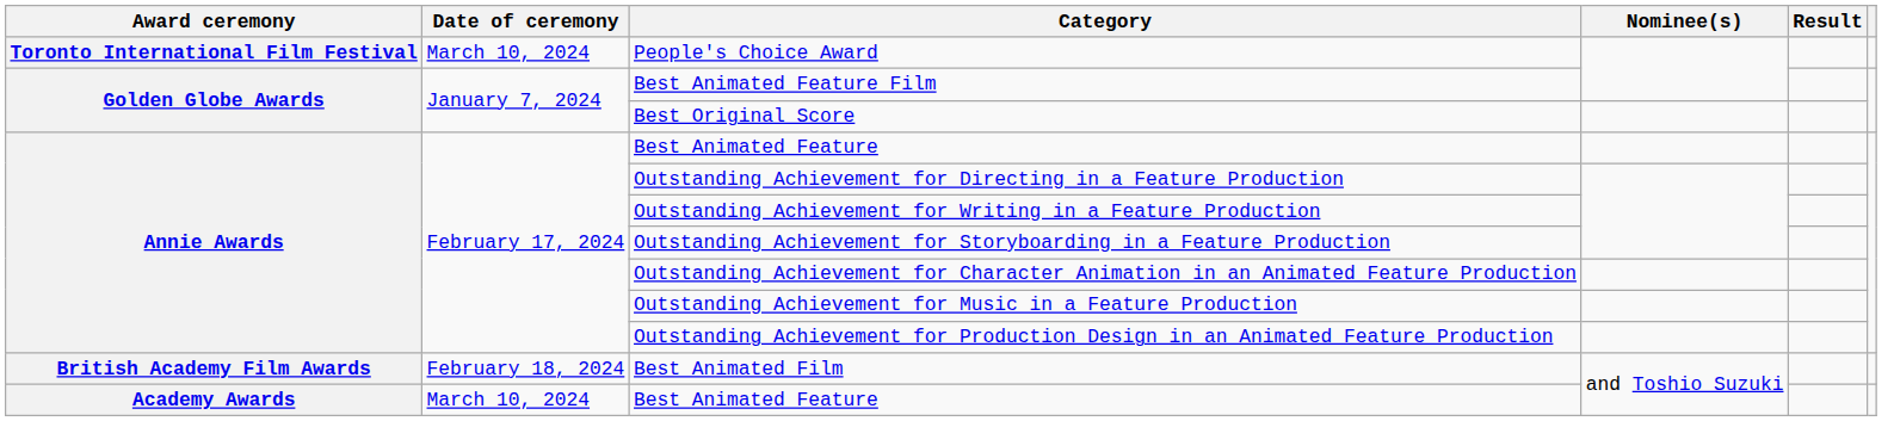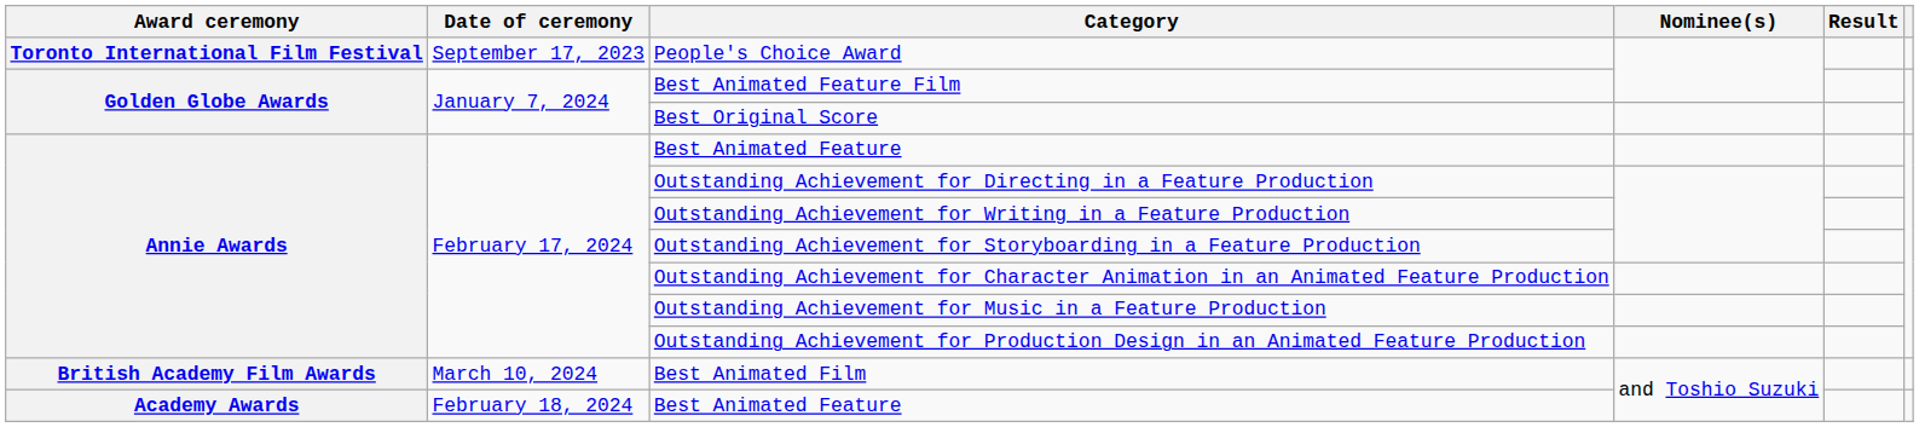People's Choice Award | Date of ceremony: March 10, 2024 -> September 17, 2023
Best Animated Film | Date of ceremony: February 18, 2024 -> March 10, 2024
Academy Awards / Best Animated Feature | Date of ceremony: March 10, 2024 -> February 18, 2024
